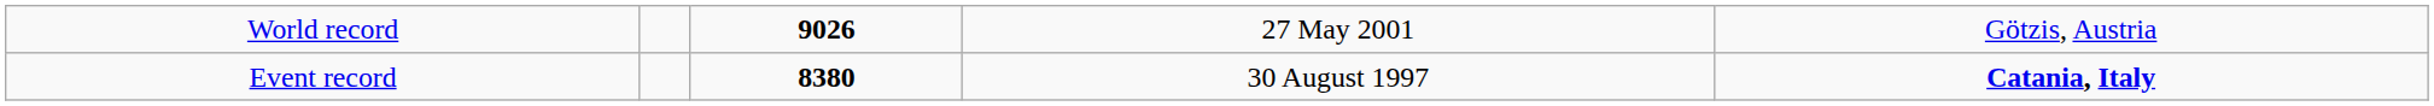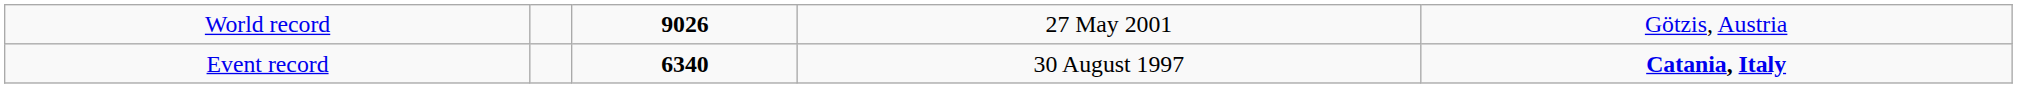Event record | column 3: 8380 -> 6340
